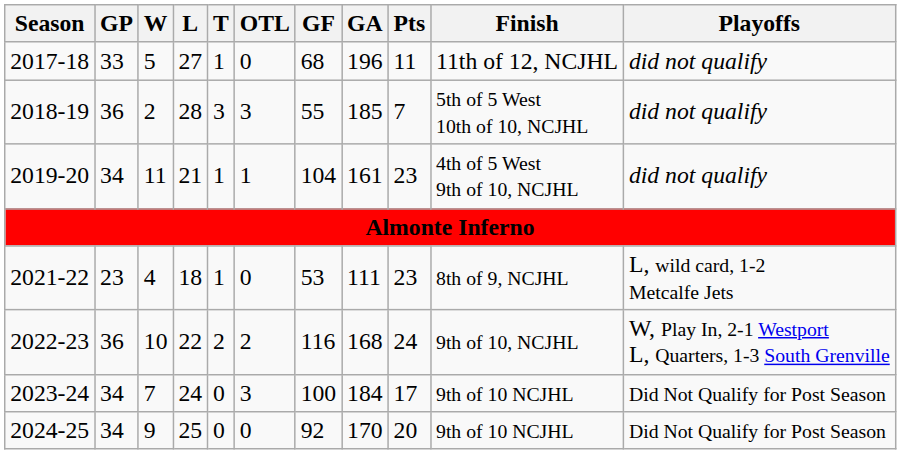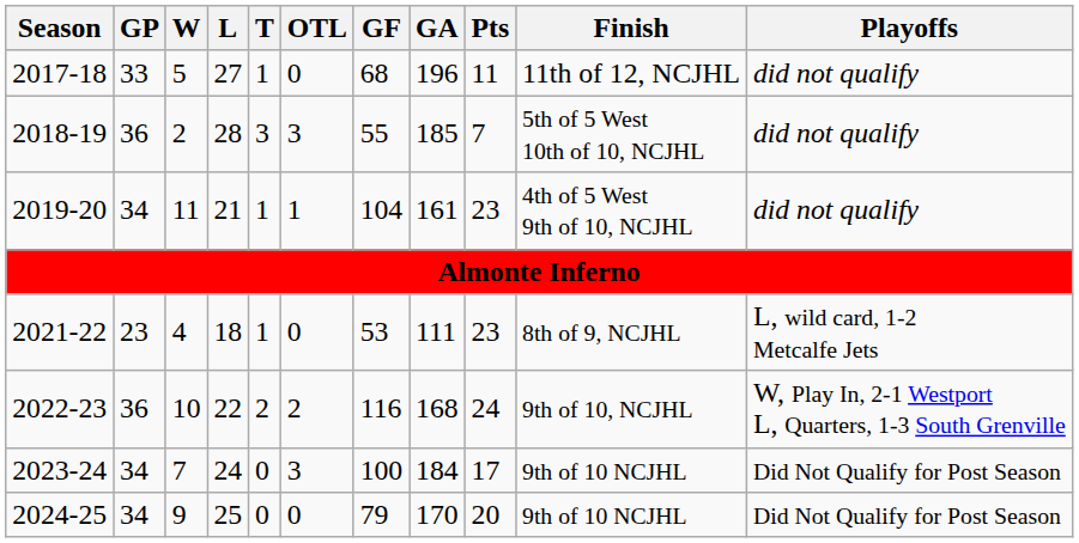2024-25 | GF: 92 -> 79
